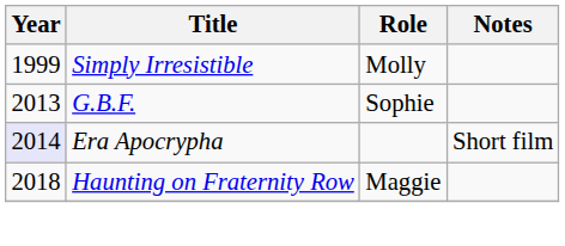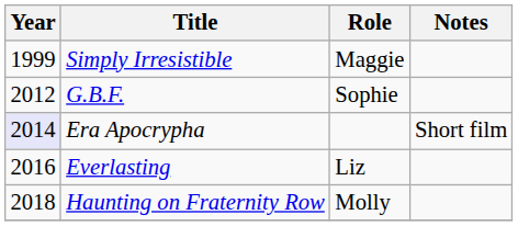Simply Irresistible | Role: Molly -> Maggie
G.B.F. | Year: 2013 -> 2012
+ row: 2016 | Everlasting | Liz
Haunting on Fraternity Row | Role: Maggie -> Molly
